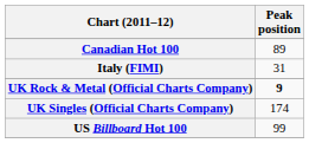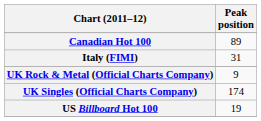UK Rock & Metal (Official Charts Company) | Peak position: bold -> normal
US Billboard Hot 100 | Peak position: 99 -> 19
